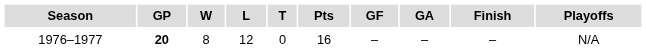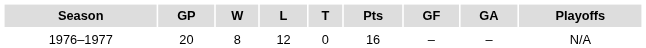- column: Finish | –
1976–1977 | GP: bold -> normal
